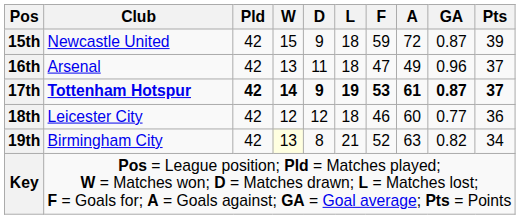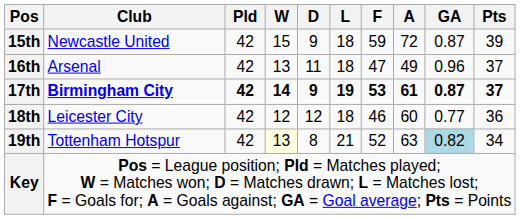17th | Club: Tottenham Hotspur -> Birmingham City
19th | Club: Birmingham City -> Tottenham Hotspur
19th | GA: no background -> lightblue background
